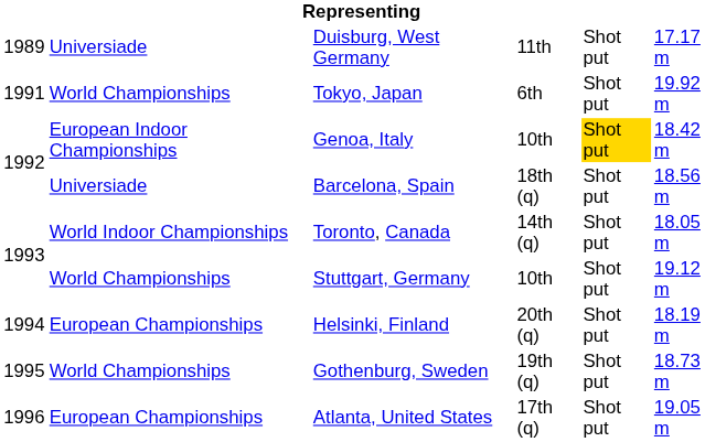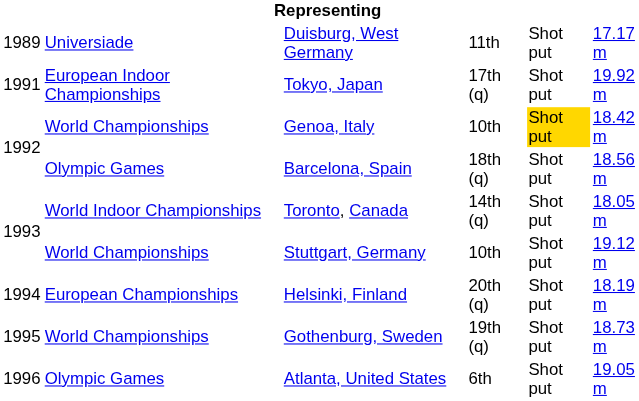Tokyo, Japan | column 2: World Championships -> European Indoor Championships
Tokyo, Japan | column 4: 6th -> 17th (q)
Genoa, Italy | column 2: European Indoor Championships -> World Championships
Barcelona, Spain | column 2: Universiade -> Olympic Games
Atlanta, United States | column 2: European Championships -> Olympic Games
Atlanta, United States | column 4: 17th (q) -> 6th
